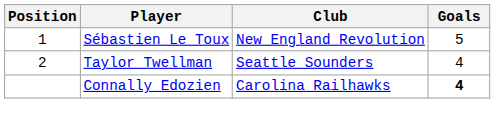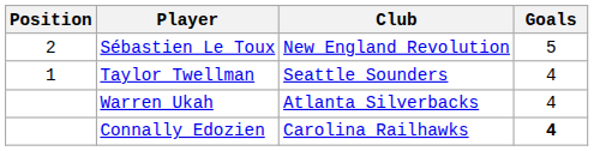Sébastien Le Toux | Position: 1 -> 2
Taylor Twellman | Position: 2 -> 1
+ row: Warren Ukah | Atlanta Silverbacks | 4
